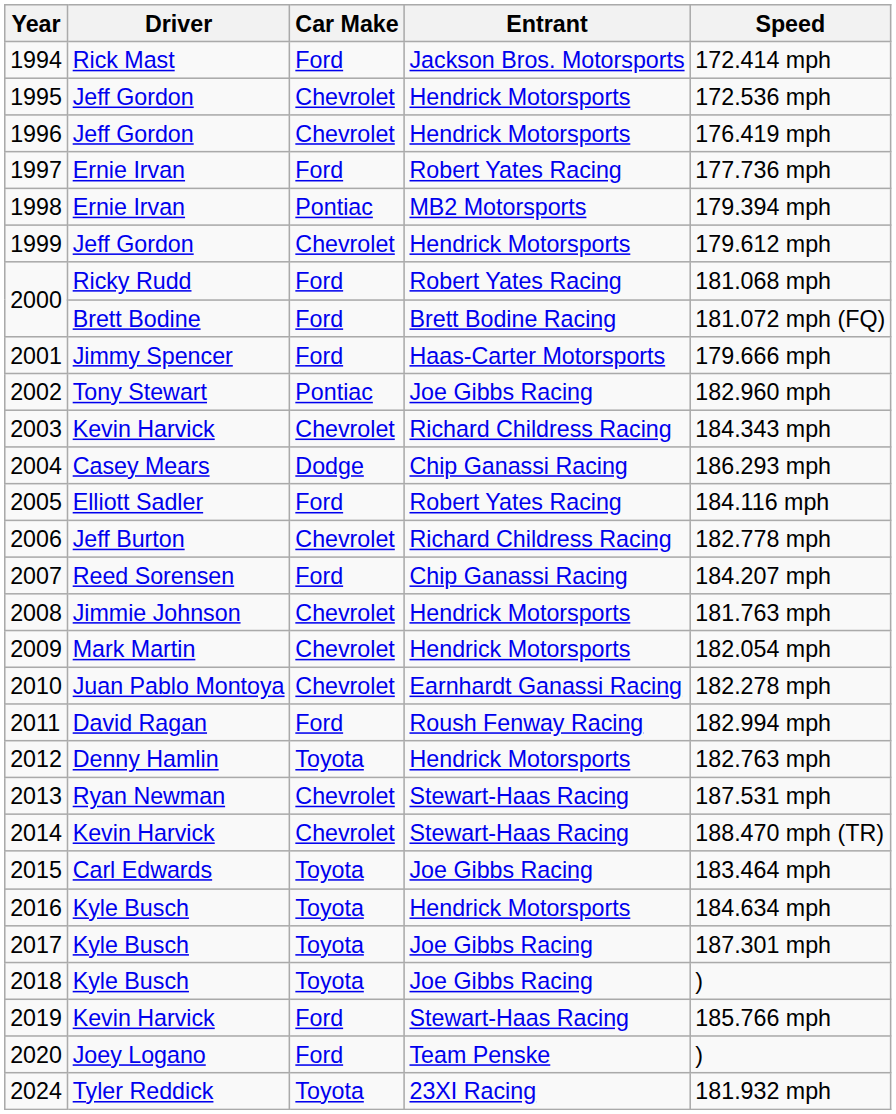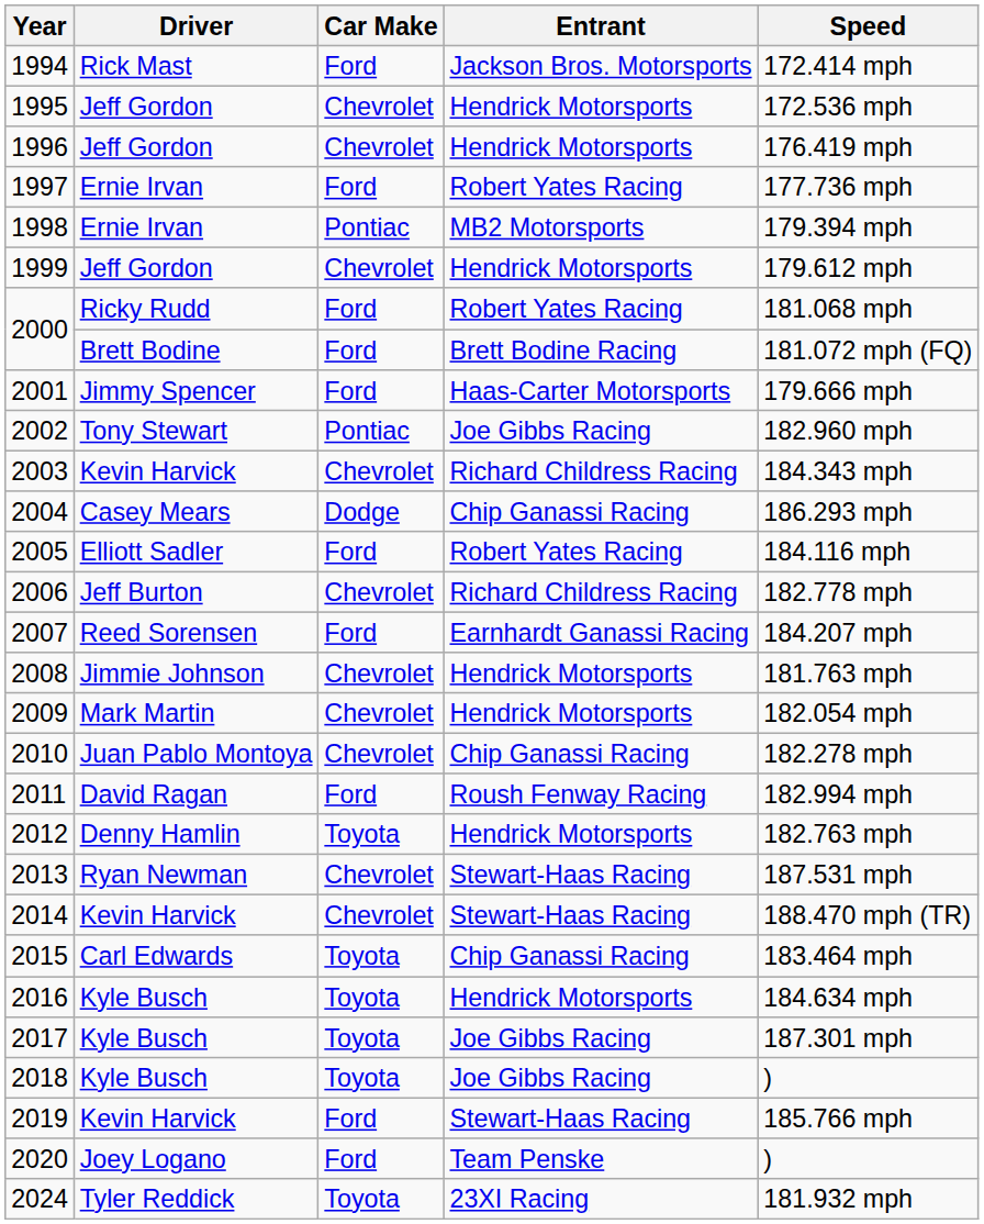2007 | Entrant: Chip Ganassi Racing -> Earnhardt Ganassi Racing
2010 | Entrant: Earnhardt Ganassi Racing -> Chip Ganassi Racing
2015 | Entrant: Joe Gibbs Racing -> Chip Ganassi Racing
